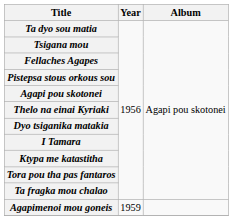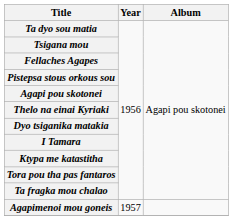Agapimenoi mou goneis | Year: 1959 -> 1957
